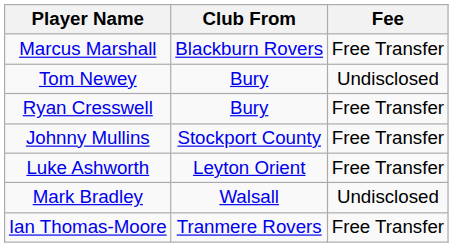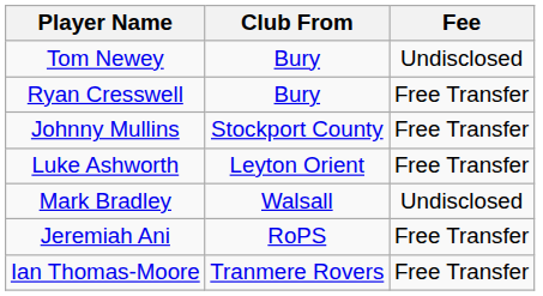- row: Marcus Marshall | Blackburn Rovers | Free Transfer
+ row: Jeremiah Ani | RoPS | Free Transfer
